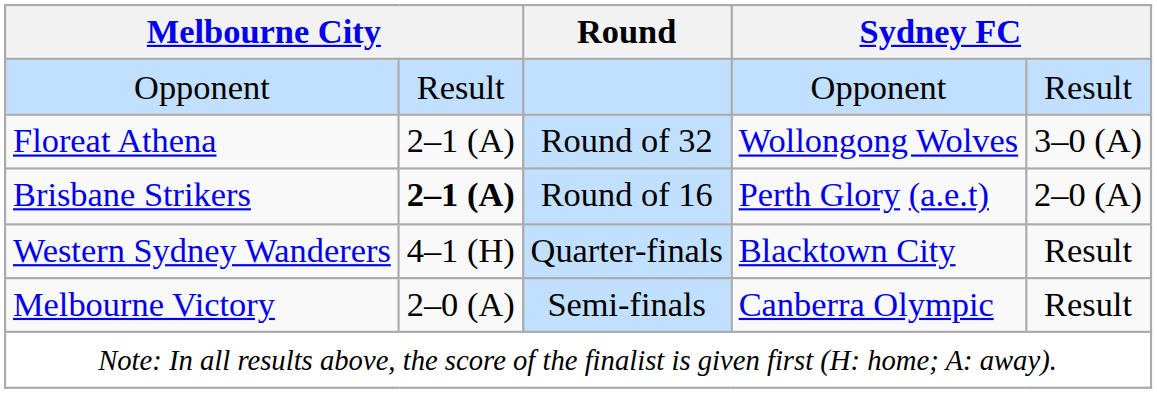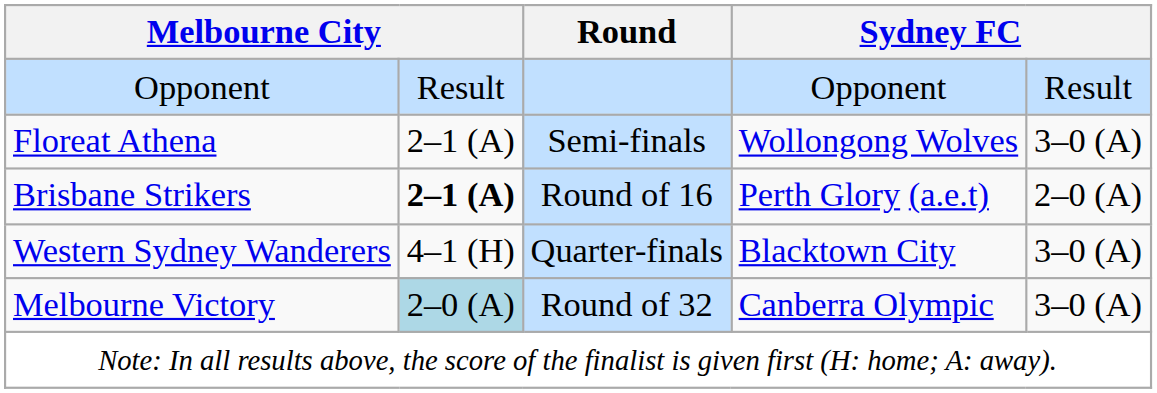Floreat Athena | Round: Round of 32 -> Semi-finals
Western Sydney Wanderers | column 5: Result -> 3–0 (A)
Melbourne Victory | column 2: no background -> lightblue background
Melbourne Victory | Round: Semi-finals -> Round of 32
Melbourne Victory | column 5: Result -> 3–0 (A)
